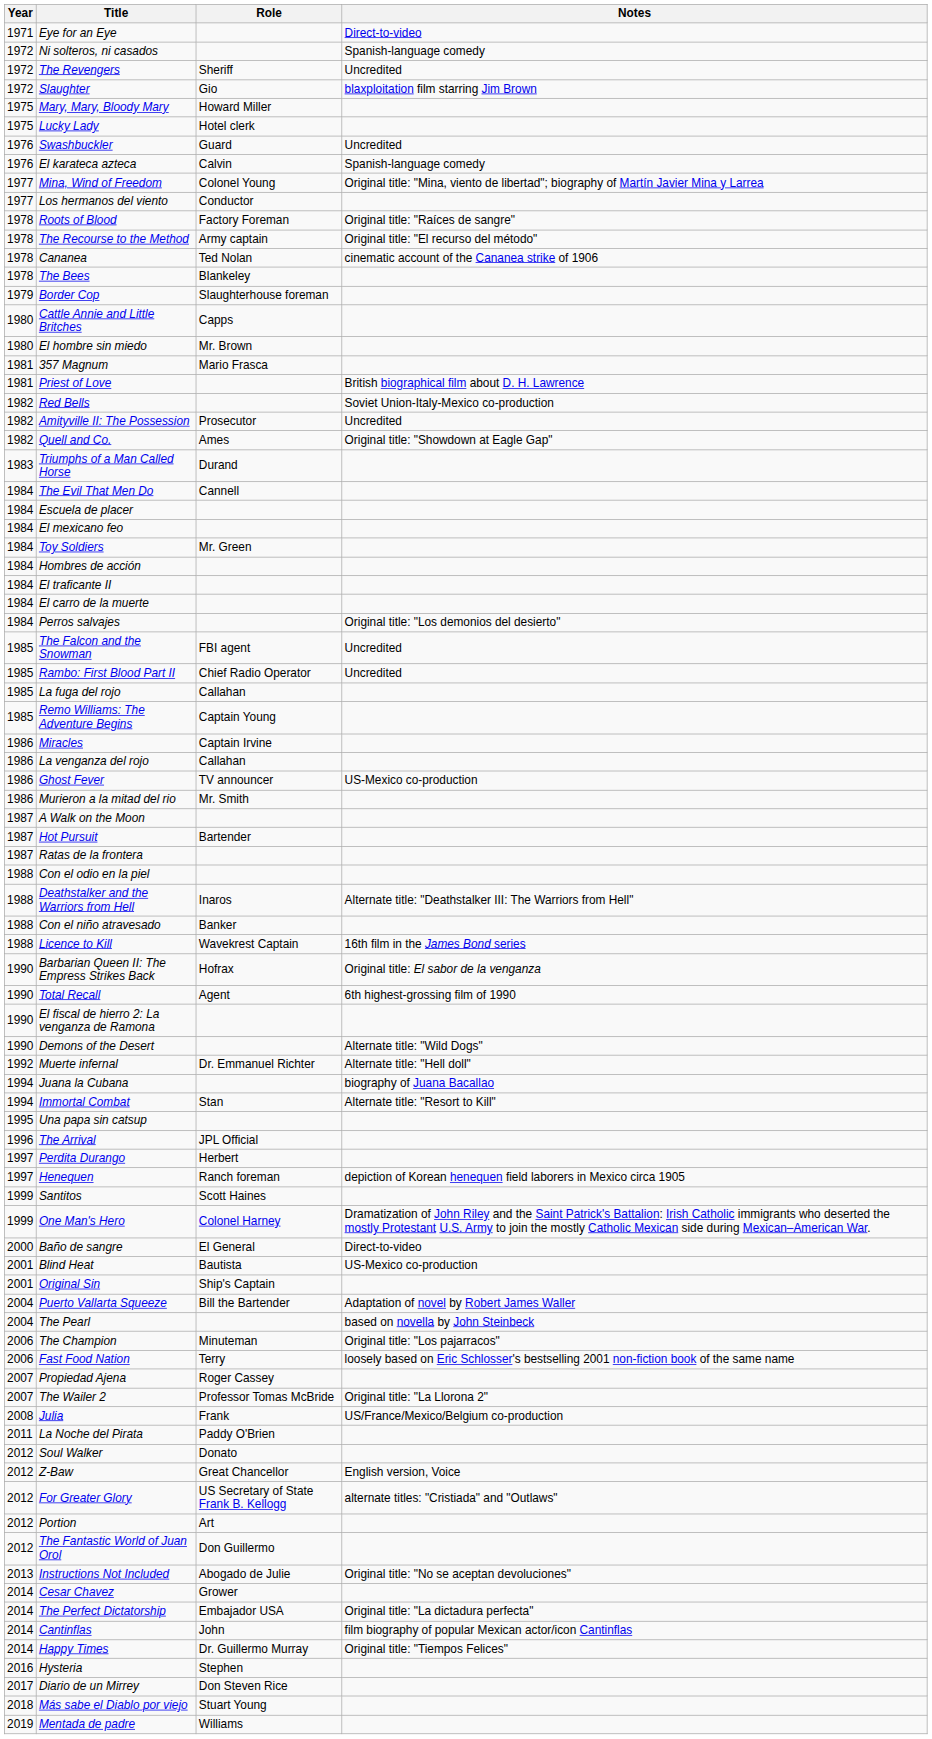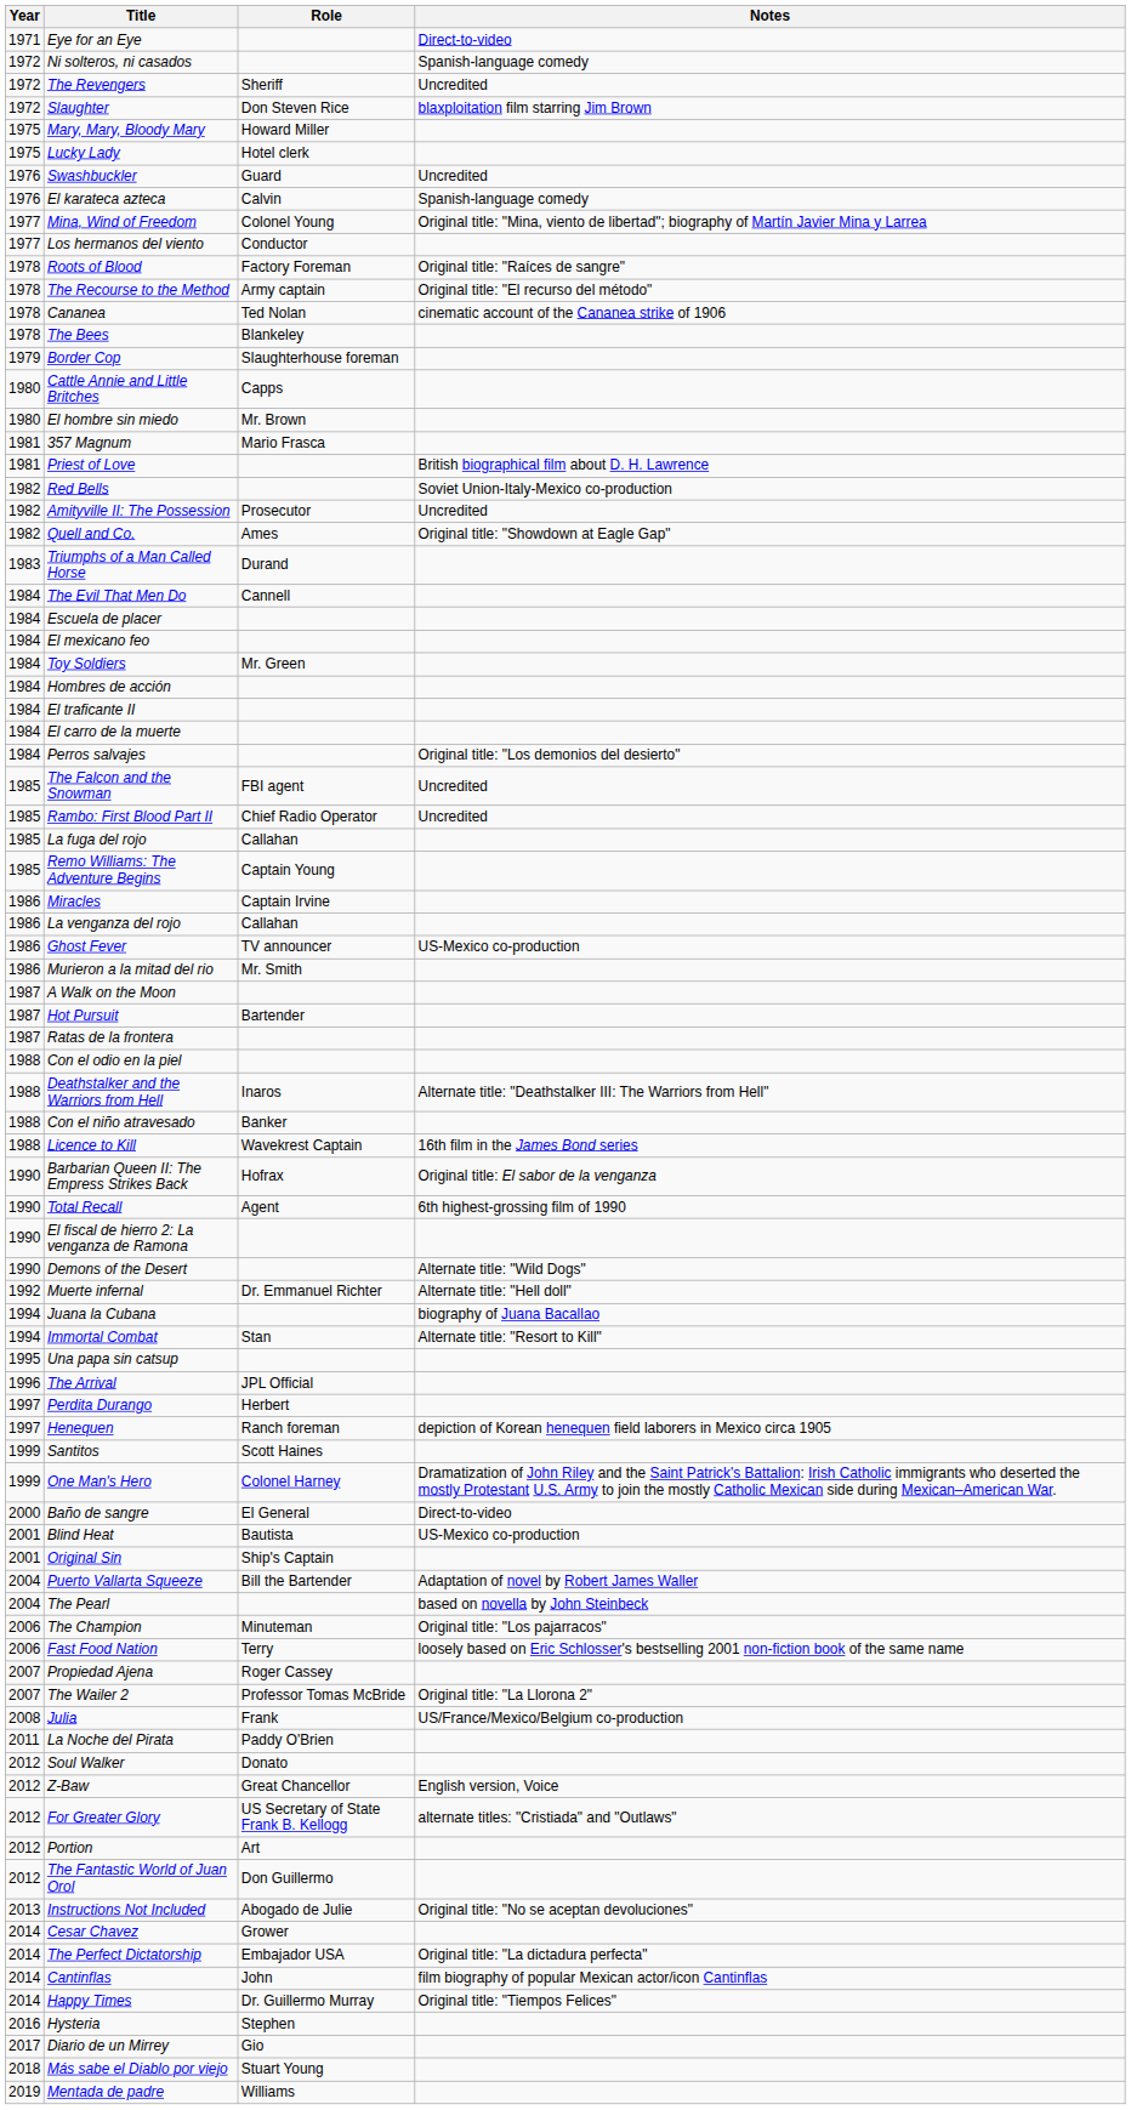Slaughter | Role: Gio -> Don Steven Rice
Diario de un Mirrey | Role: Don Steven Rice -> Gio
